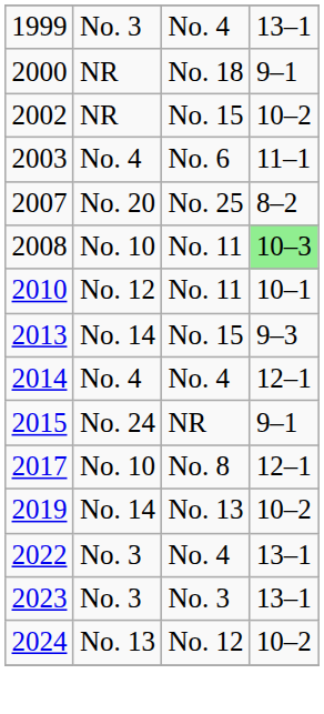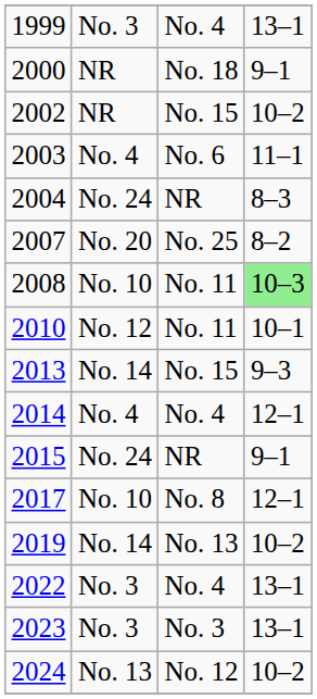+ row: 2004 | No. 24 | NR | 8–3
